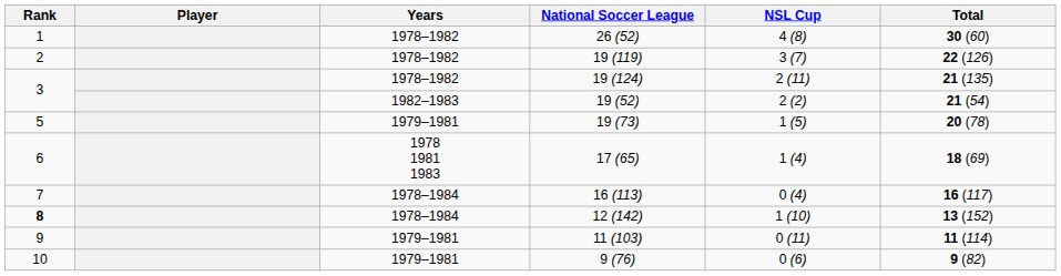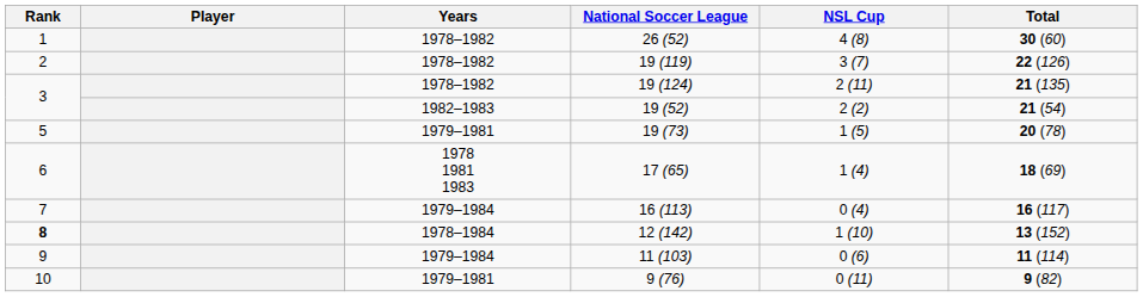16 (113) | Years: 1978–1984 -> 1979–1984
11 (103) | Years: 1979–1981 -> 1979–1984
11 (103) | NSL Cup: 0 (11) -> 0 (6)
9 (76) | NSL Cup: 0 (6) -> 0 (11)
